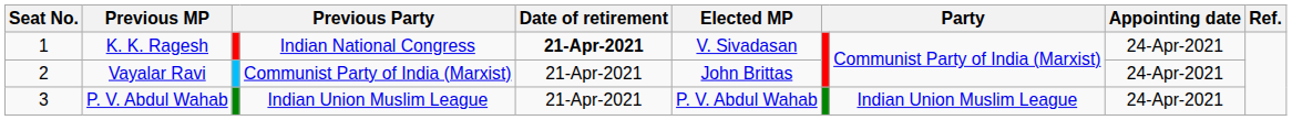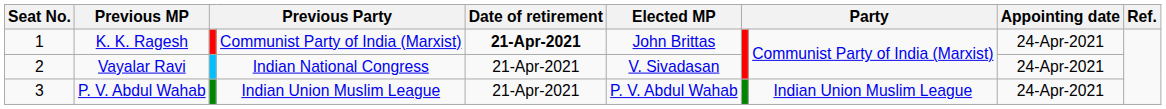K. K. Ragesh | column 4: Indian National Congress -> Communist Party of India (Marxist)
K. K. Ragesh | Elected MP: V. Sivadasan -> John Brittas
Vayalar Ravi | column 4: Communist Party of India (Marxist) -> Indian National Congress
Vayalar Ravi | Elected MP: John Brittas -> V. Sivadasan
